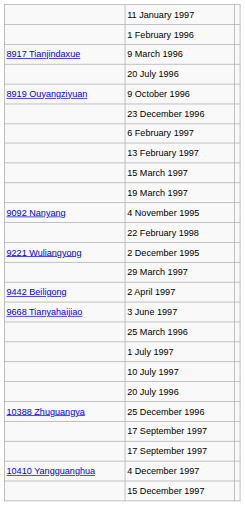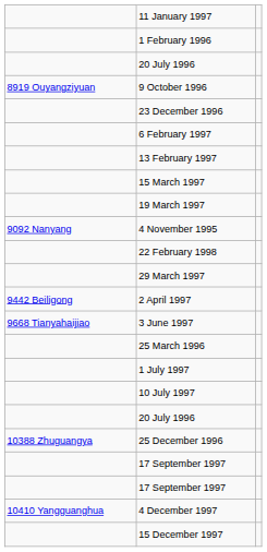- row: 8917 Tianjindaxue | 9 March 1996
- row: 9221 Wuliangyong | 2 December 1995
